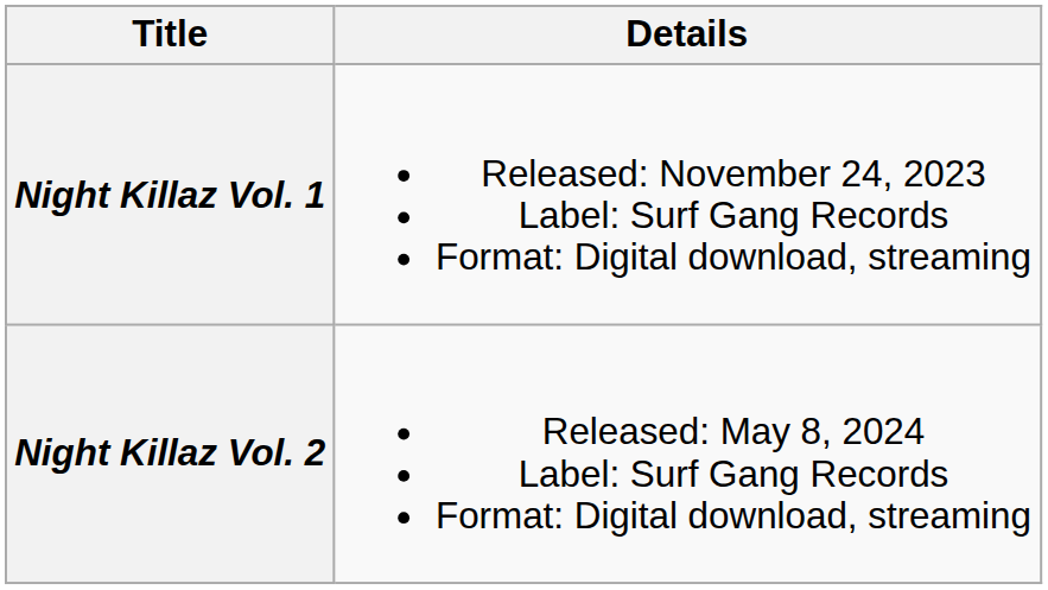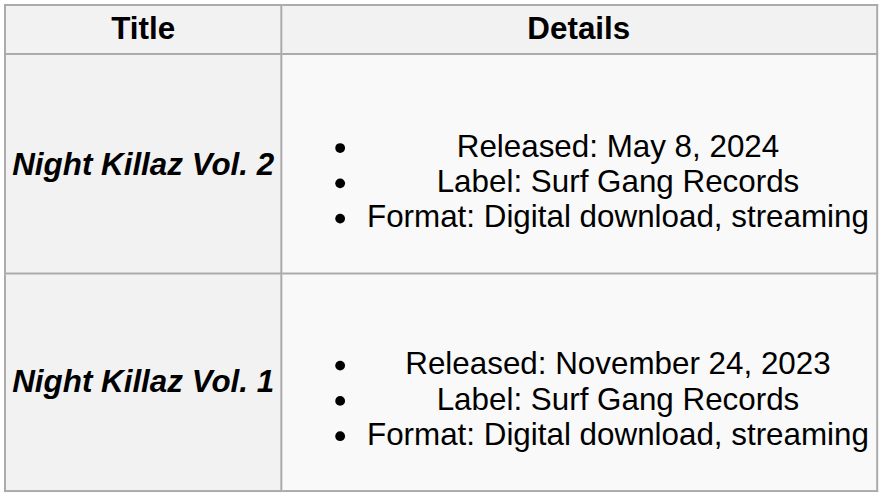rows swapped: Night Killaz Vol. 1 <-> Night Killaz Vol. 2
